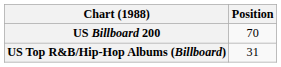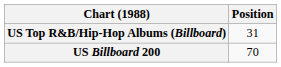rows swapped: US Billboard 200 <-> US Top R&B/Hip-Hop Albums (Billboard)
